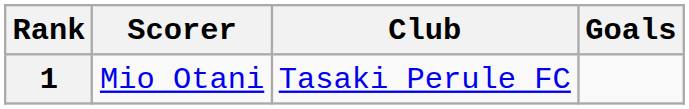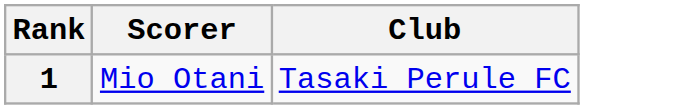- column: Goals
